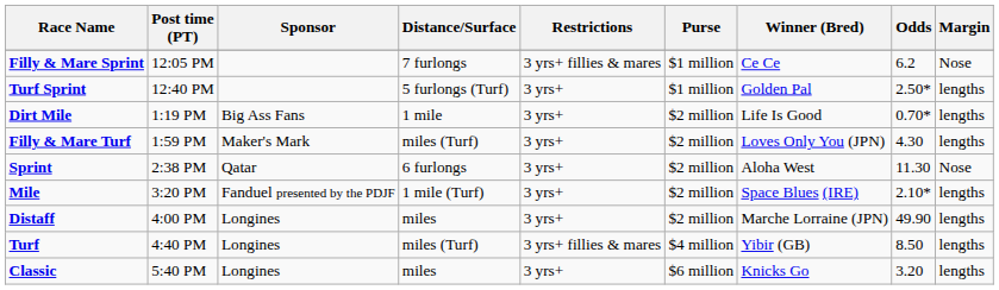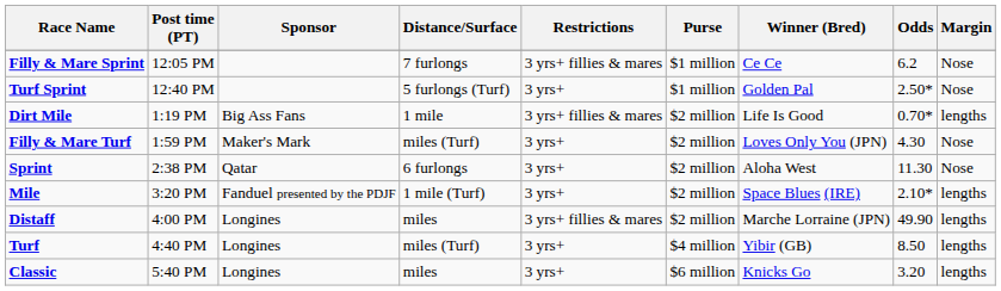Turf Sprint | Margin: lengths -> Nose
Dirt Mile | Restrictions: 3 yrs+ -> 3 yrs+ fillies & mares
Filly & Mare Turf | Margin: lengths -> Nose
Distaff | Restrictions: 3 yrs+ -> 3 yrs+ fillies & mares
Turf | Restrictions: 3 yrs+ fillies & mares -> 3 yrs+
